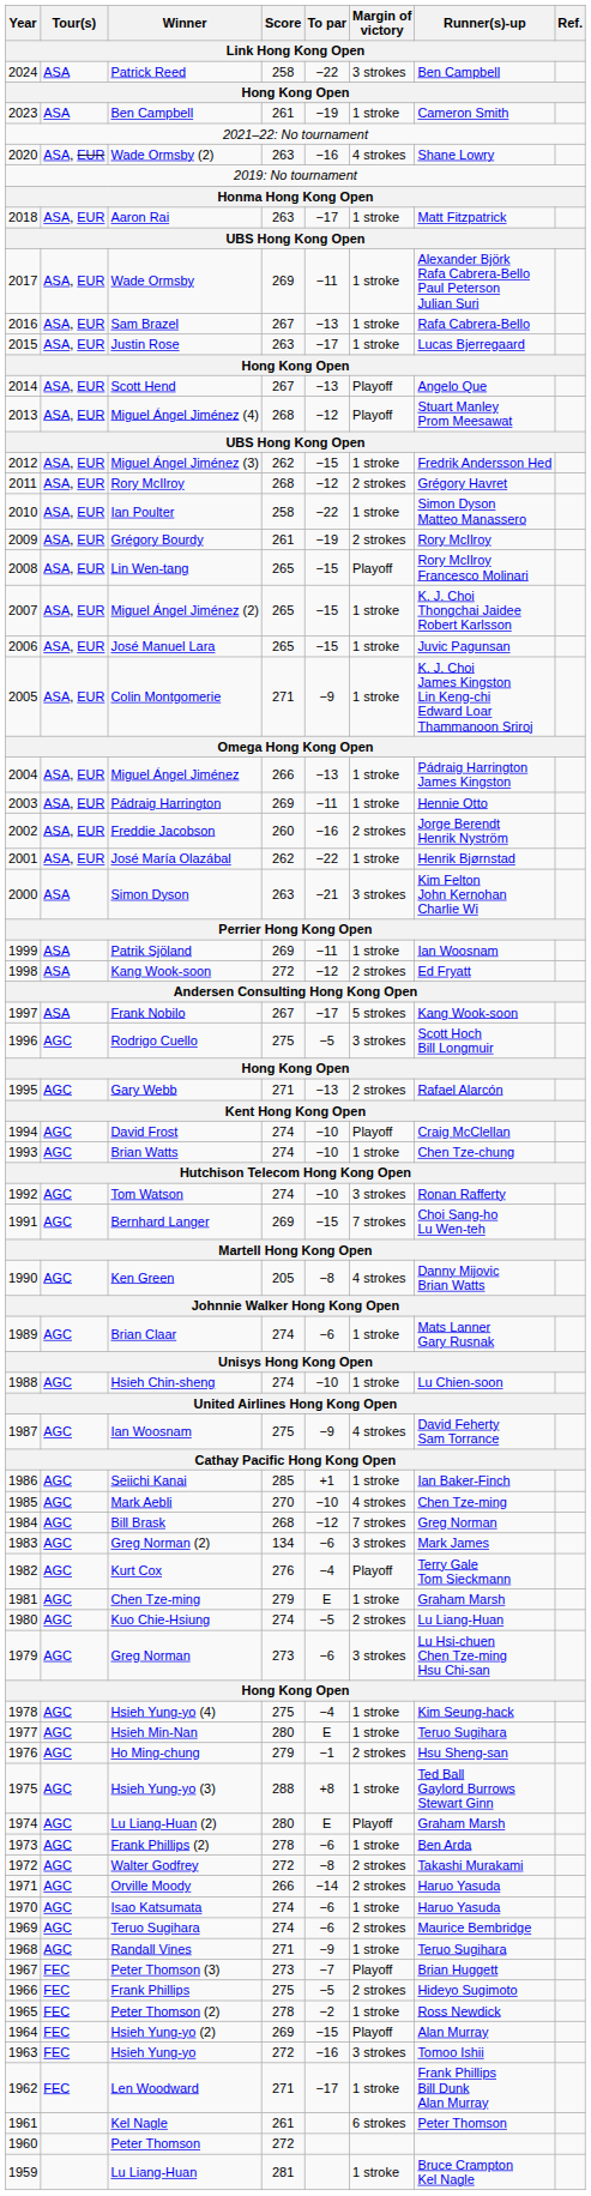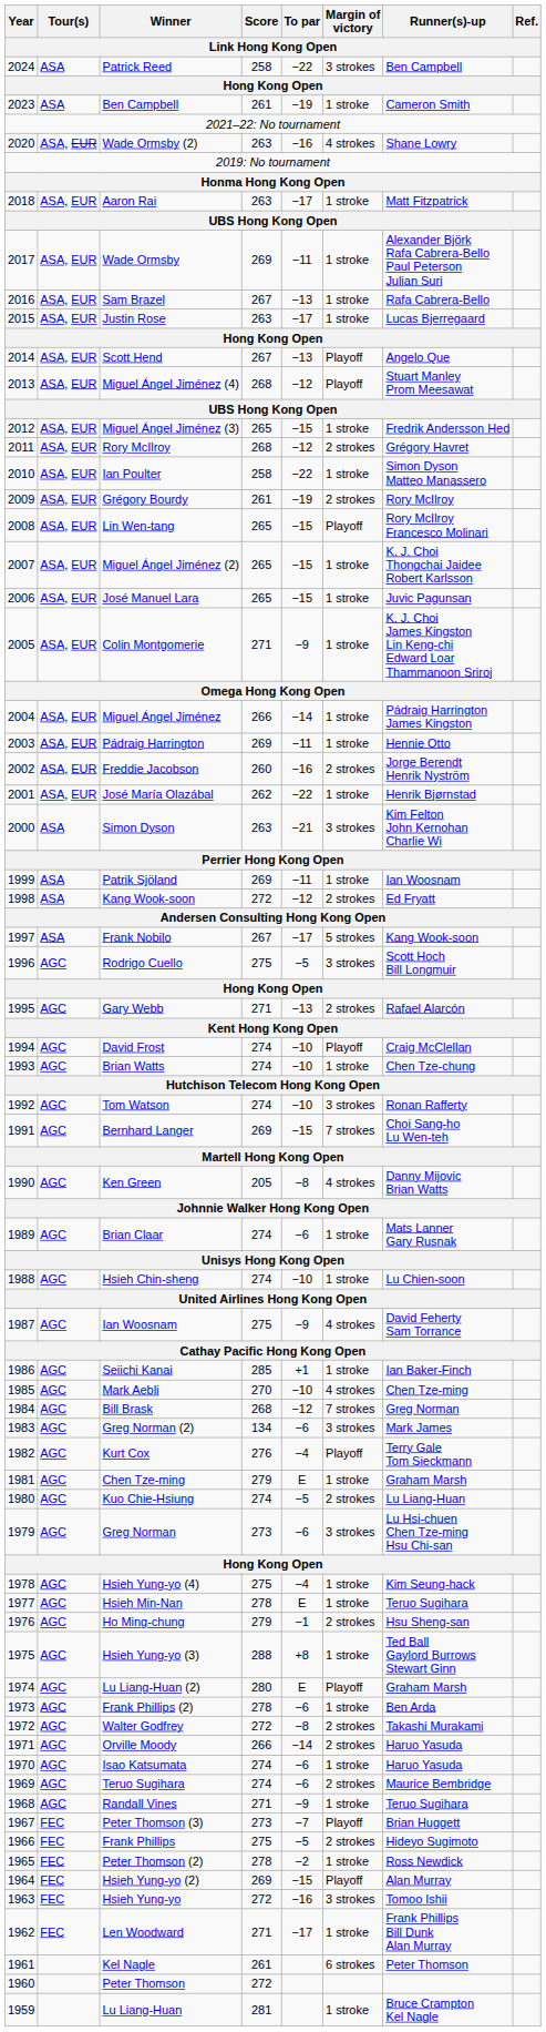Miguel Ángel Jiménez (3) | Score: 262 -> 265
Miguel Ángel Jiménez | To par: −13 -> −14
Hsieh Min-Nan | Score: 280 -> 278
